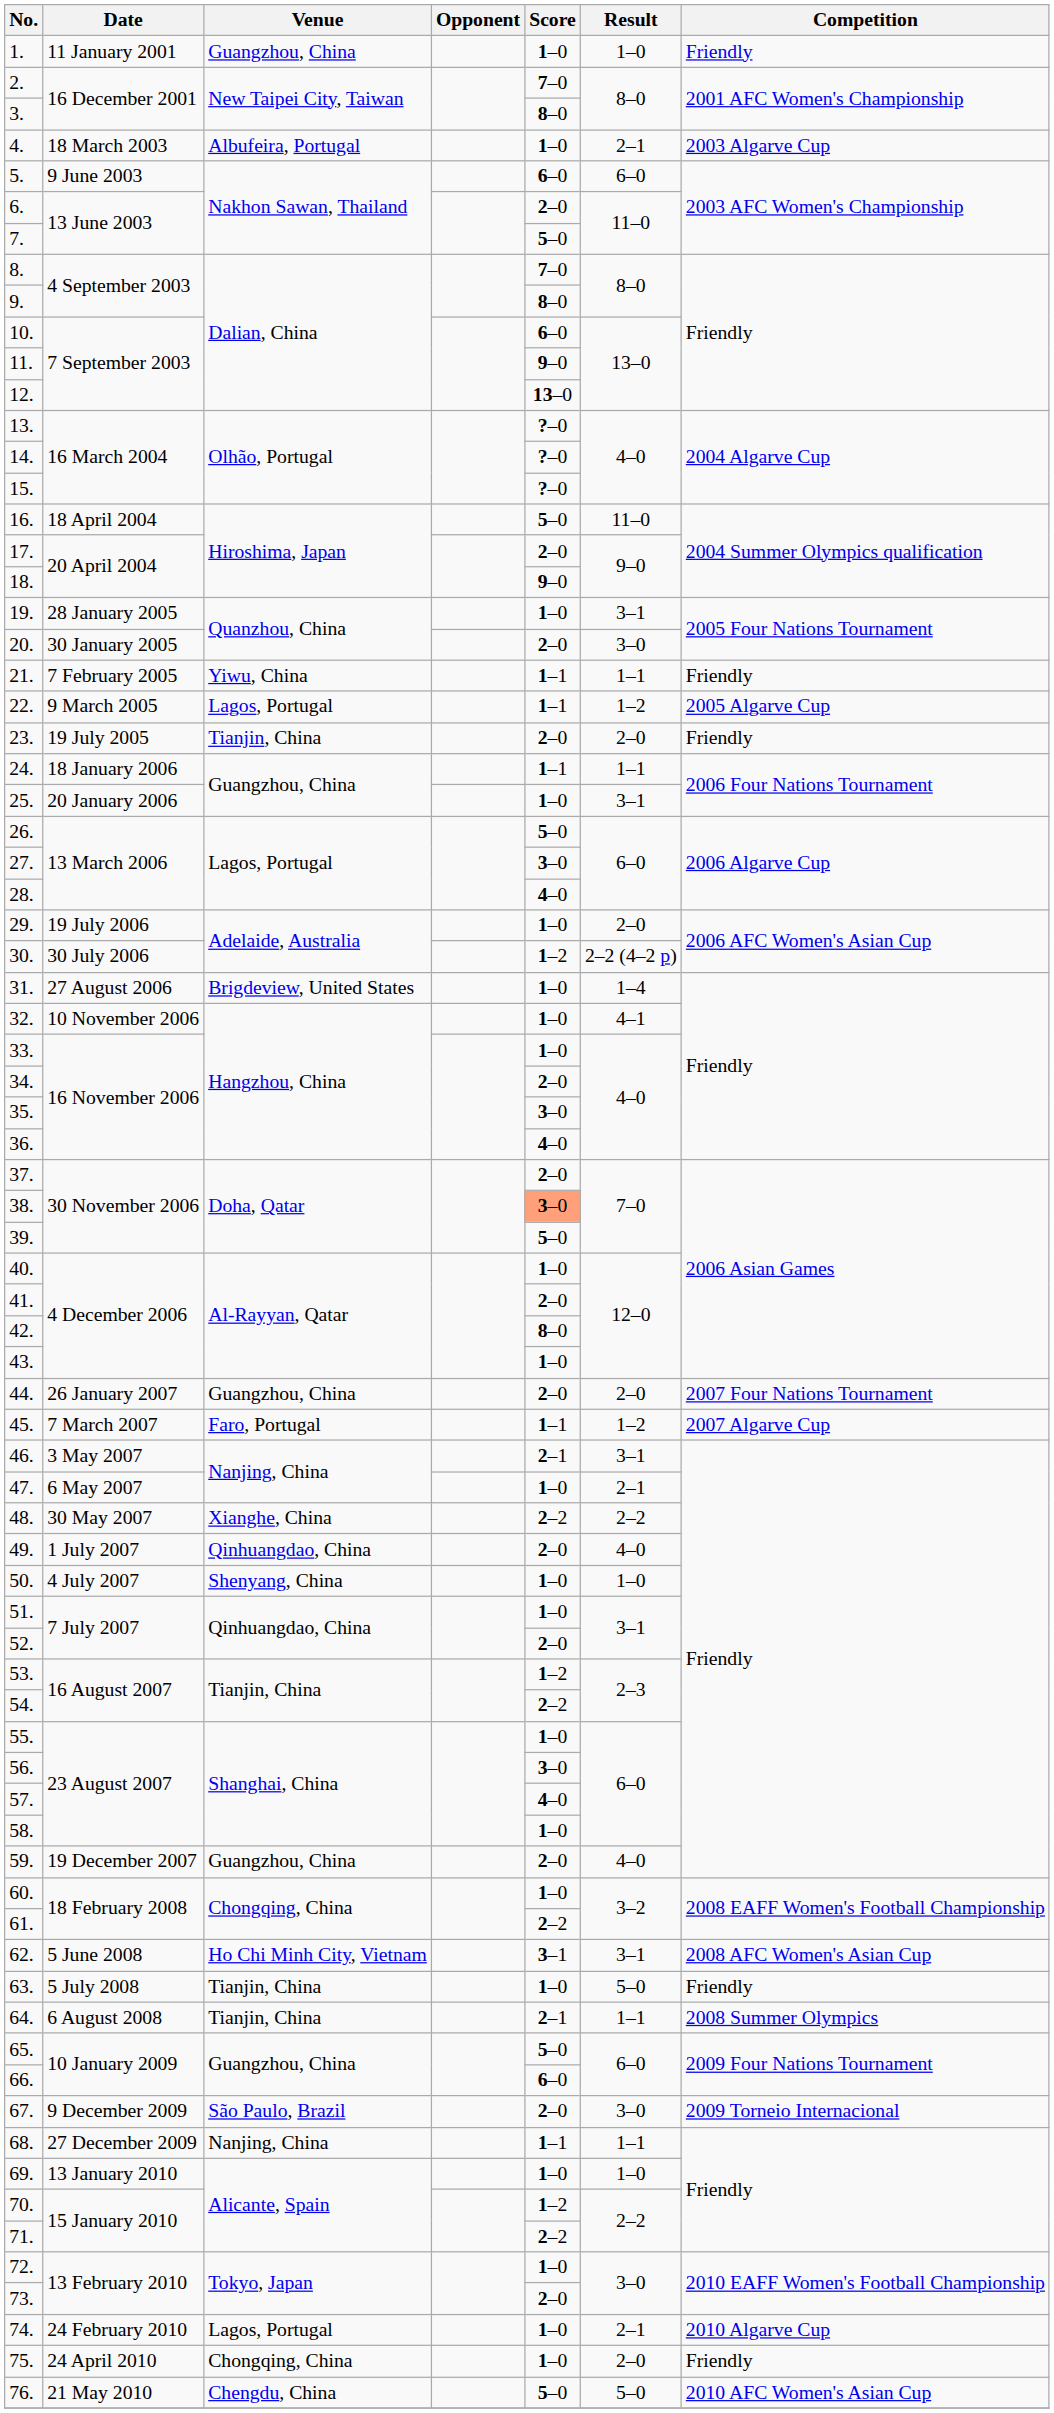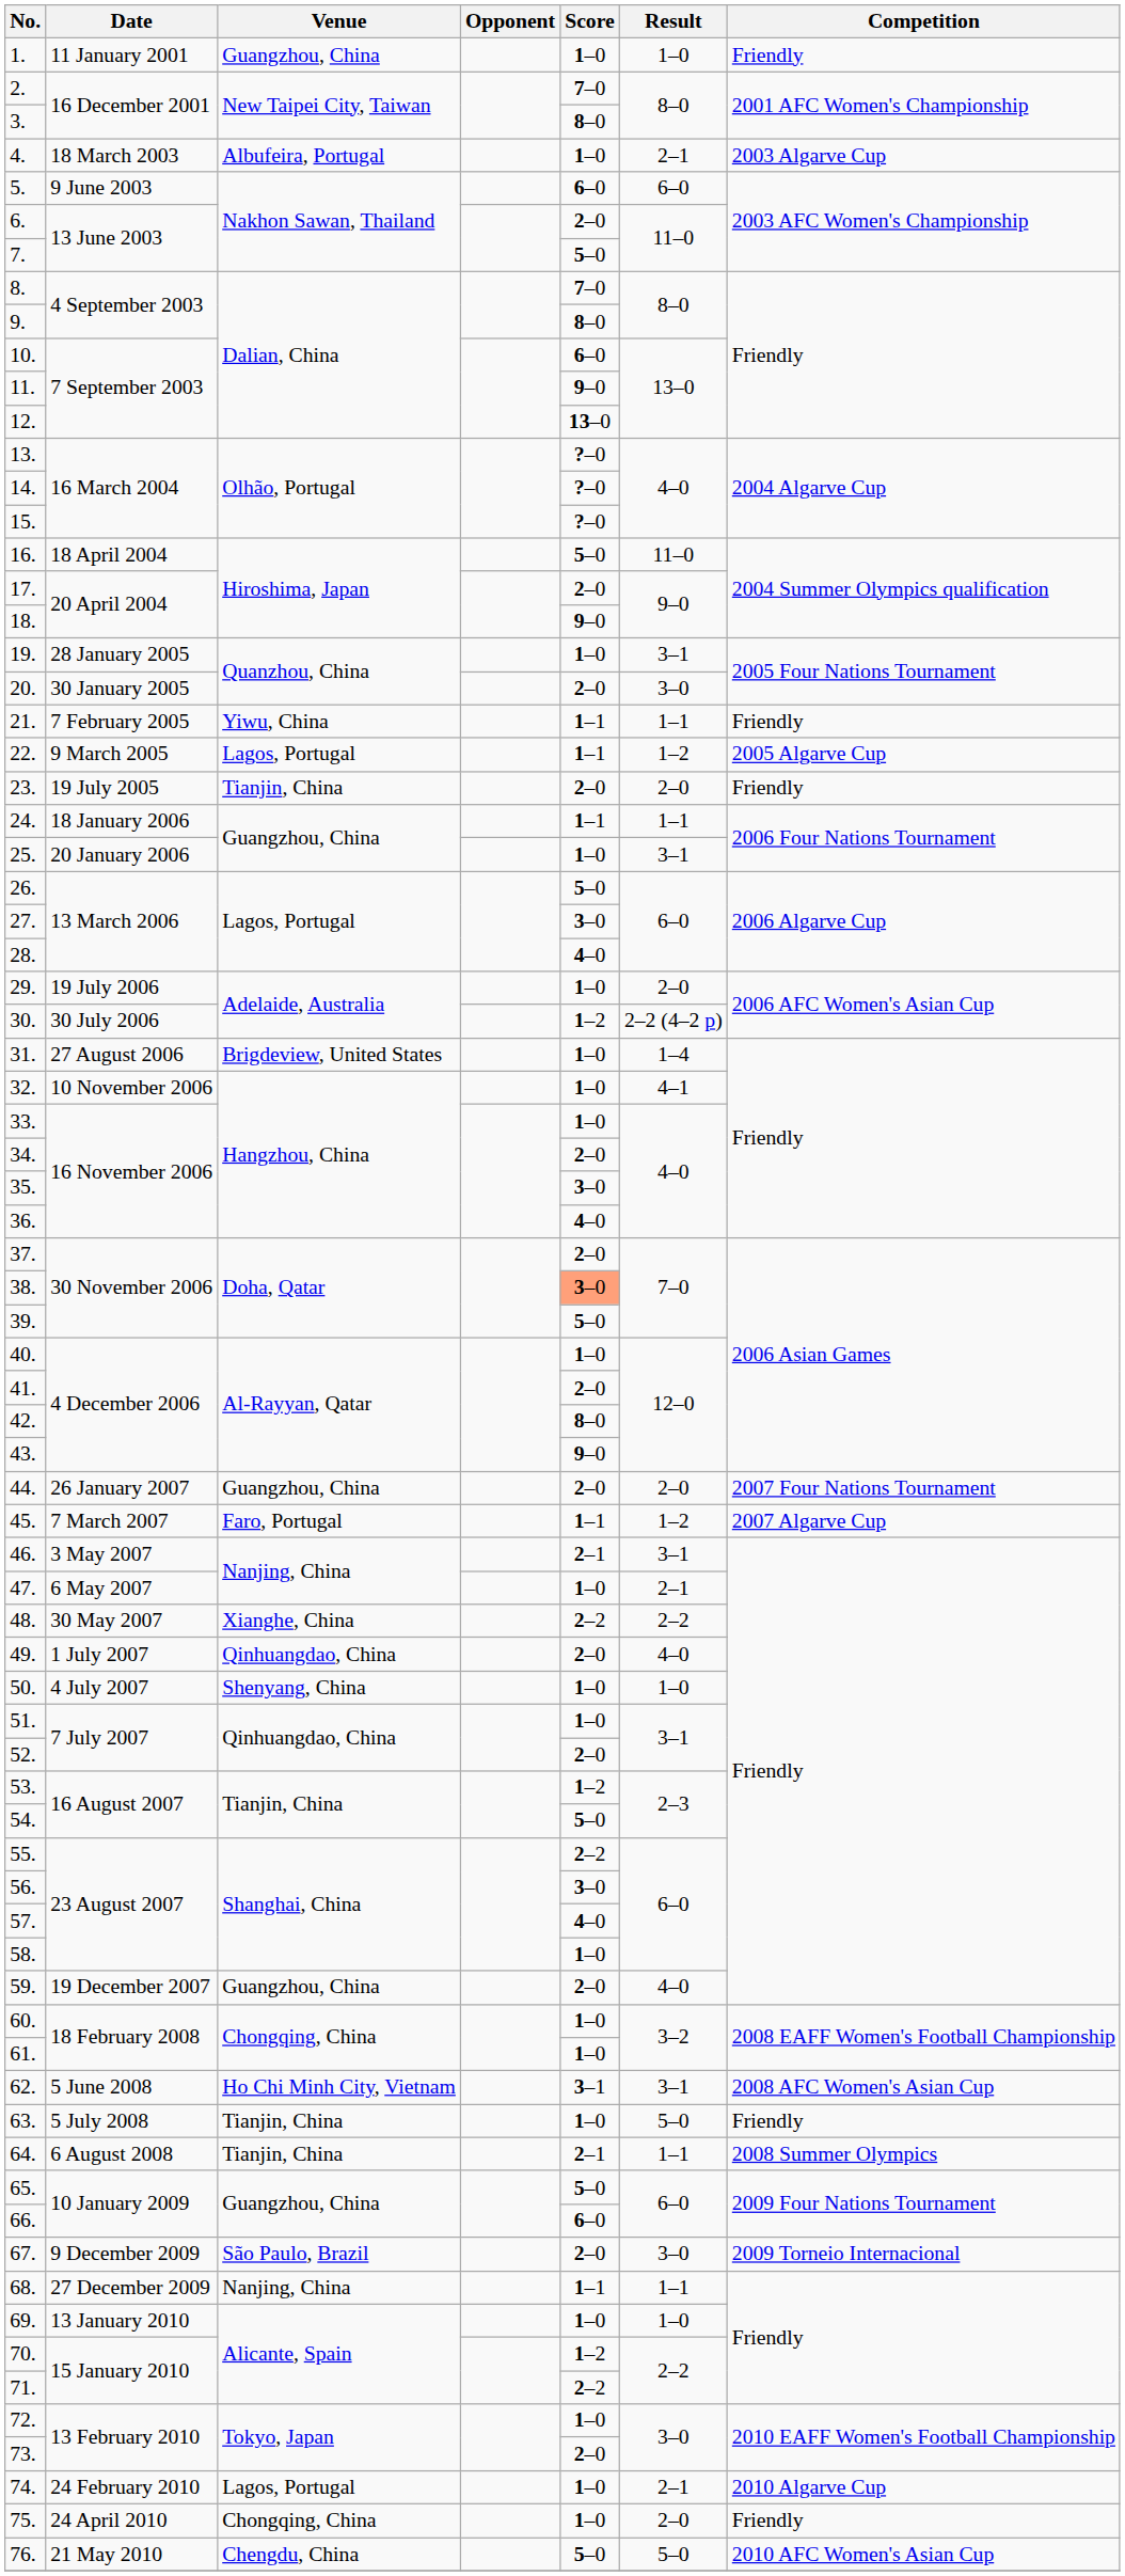43. | Score: 1–0 -> 9–0
54. | Score: 2–2 -> 5–0
55. | Score: 1–0 -> 2–2
61. | Score: 2–2 -> 1–0
